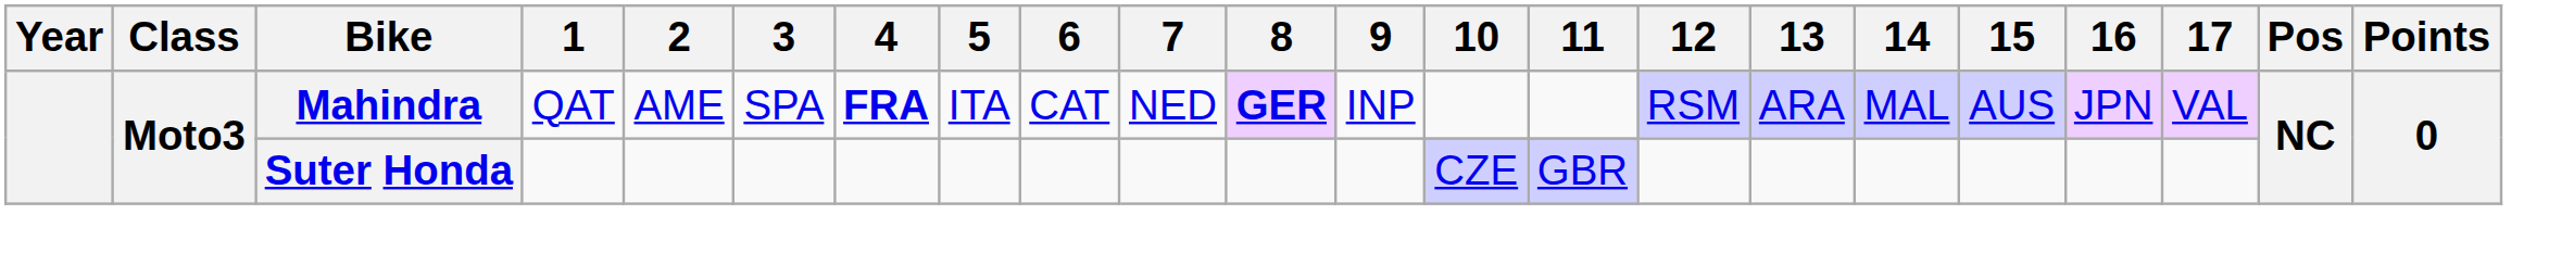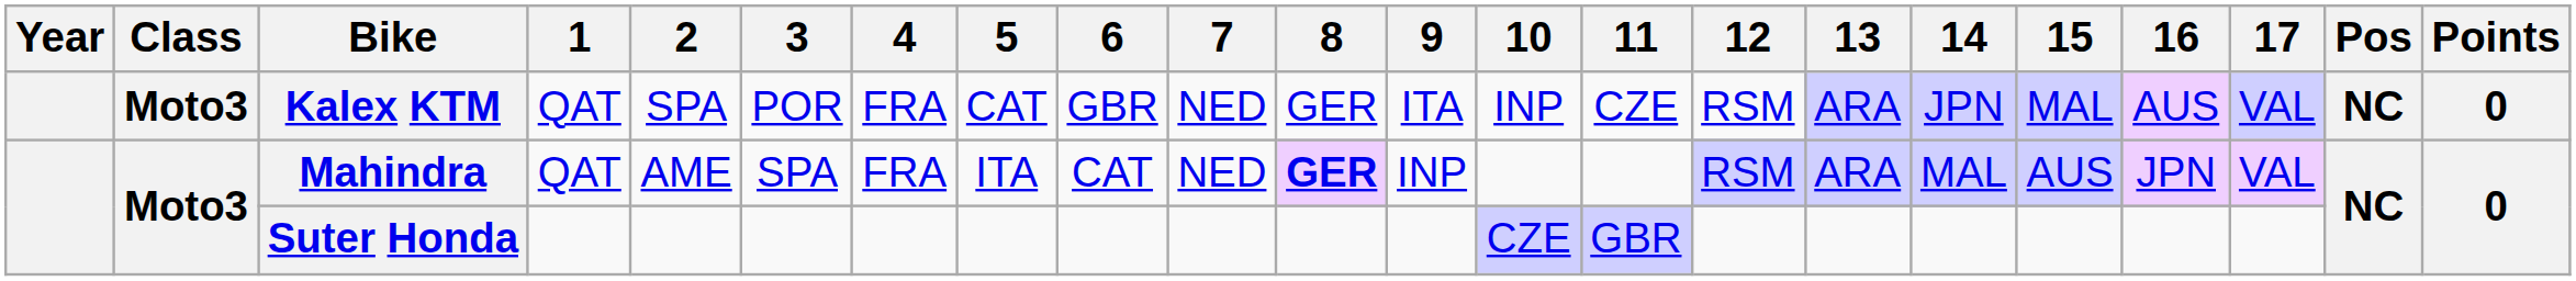+ row: Moto3 | Kalex KTM | QAT | SPA | POR | FRA | CAT | GBR | NED | GER | ITA | INP | CZE | RSM | ARA | JPN | MAL | AUS | VAL | NC | 0
Mahindra | 4: bold -> normal
